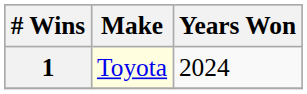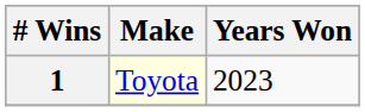1 | Years Won: 2024 -> 2023
